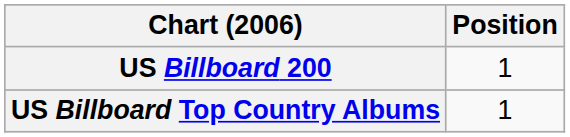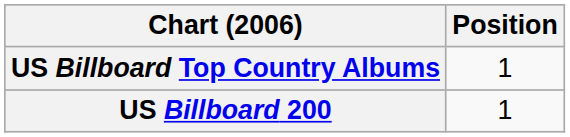rows swapped: US Billboard 200 <-> US Billboard Top Country Albums
